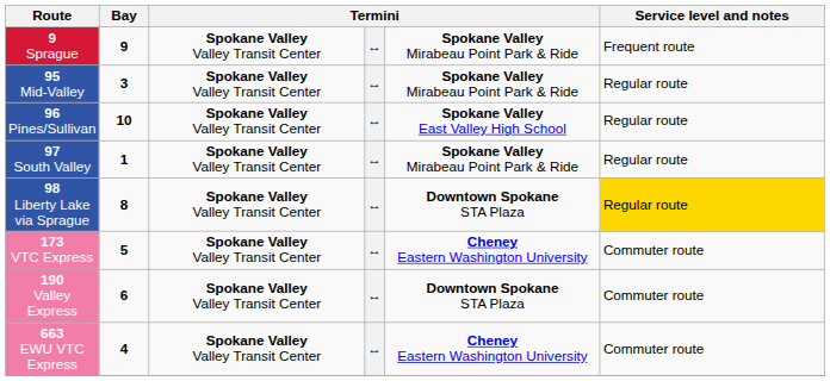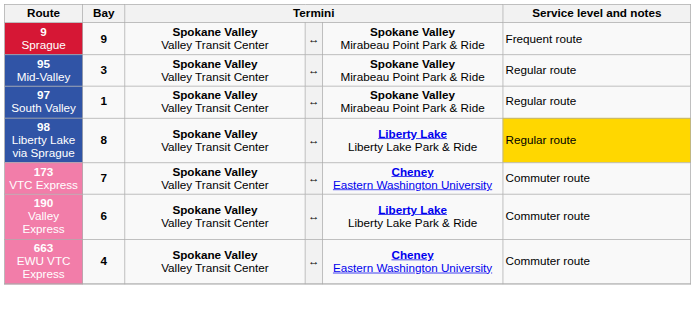- row: 96 Pines/Sullivan | 10 | Spokane Valley Valley Transit Center | ↔ | Spokane Valley East Valley High School | Regular route
98 Liberty Lake via Sprague | column 5: Downtown Spokane STA Plaza -> Liberty Lake Liberty Lake Park & Ride
173 VTC Express | Bay: 5 -> 7
190 Valley Express | column 5: Downtown Spokane STA Plaza -> Liberty Lake Liberty Lake Park & Ride
